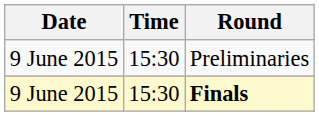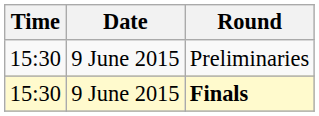columns swapped: Date <-> Time
